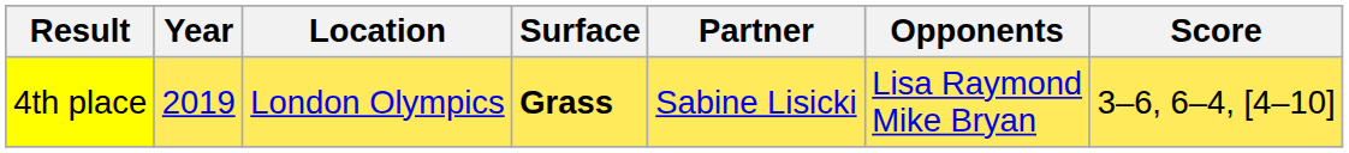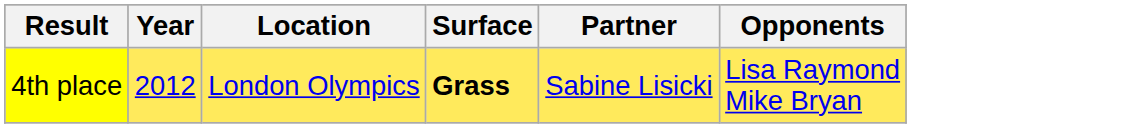- column: Score | 3–6, 6–4, [4–10]
4th place | Year: 2019 -> 2012
